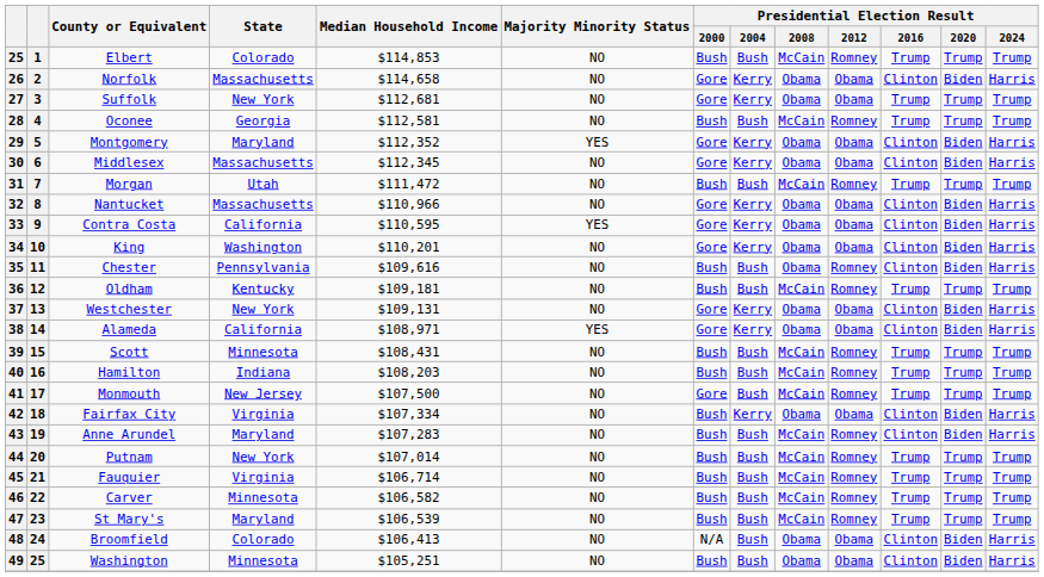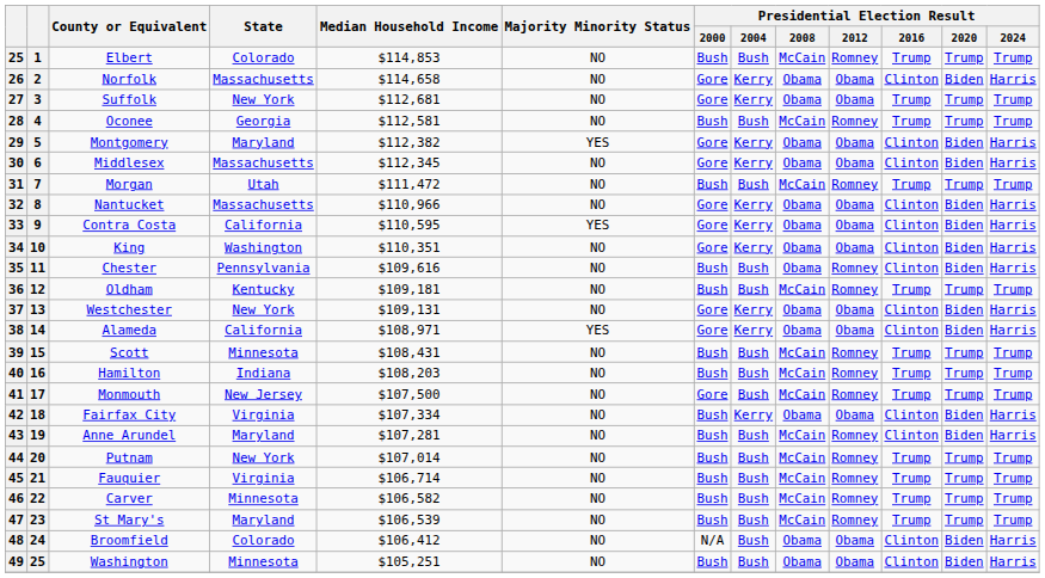29 | Median Household Income: $112,352 -> $112,382
34 | Median Household Income: $110,201 -> $110,351
43 | Median Household Income: $107,283 -> $107,281
48 | Median Household Income: $106,413 -> $106,412
